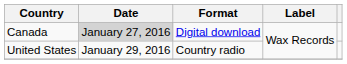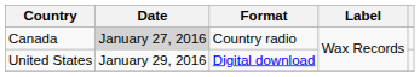Canada | Format: Digital download -> Country radio
United States | Format: Country radio -> Digital download
